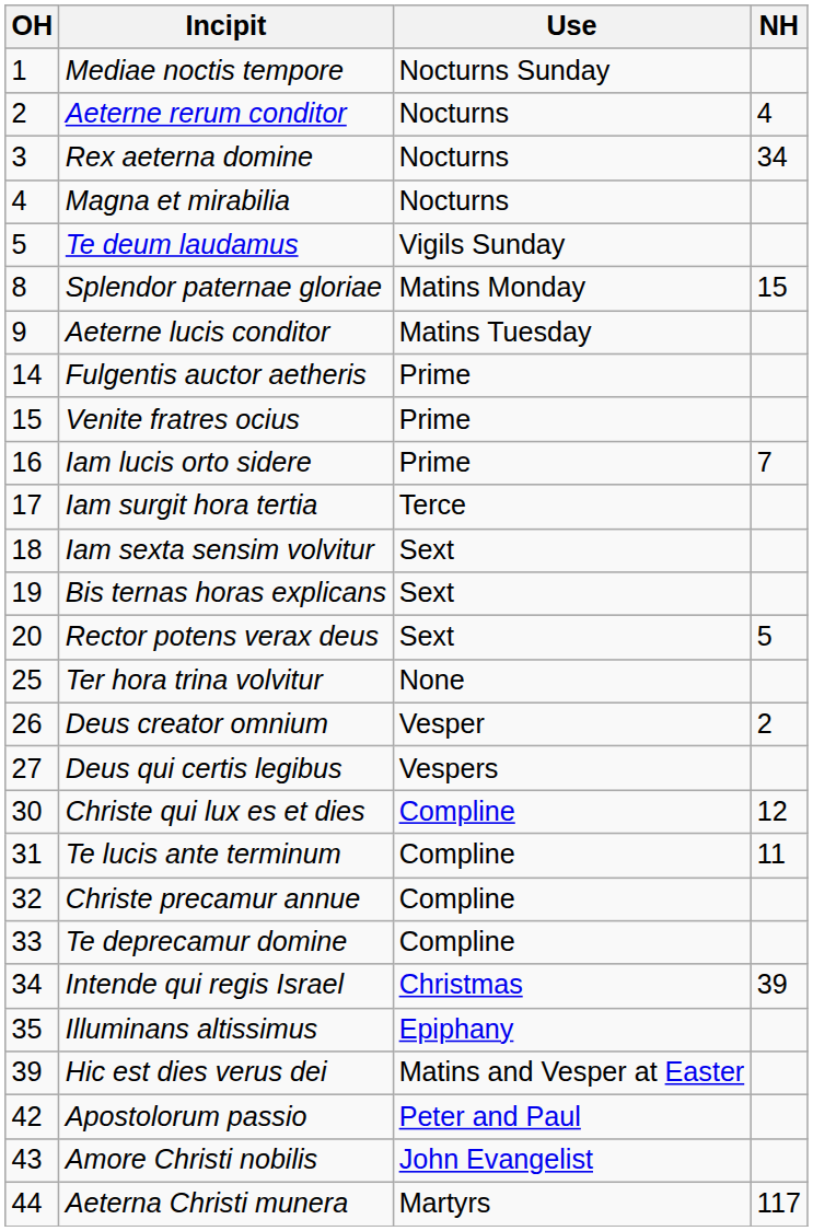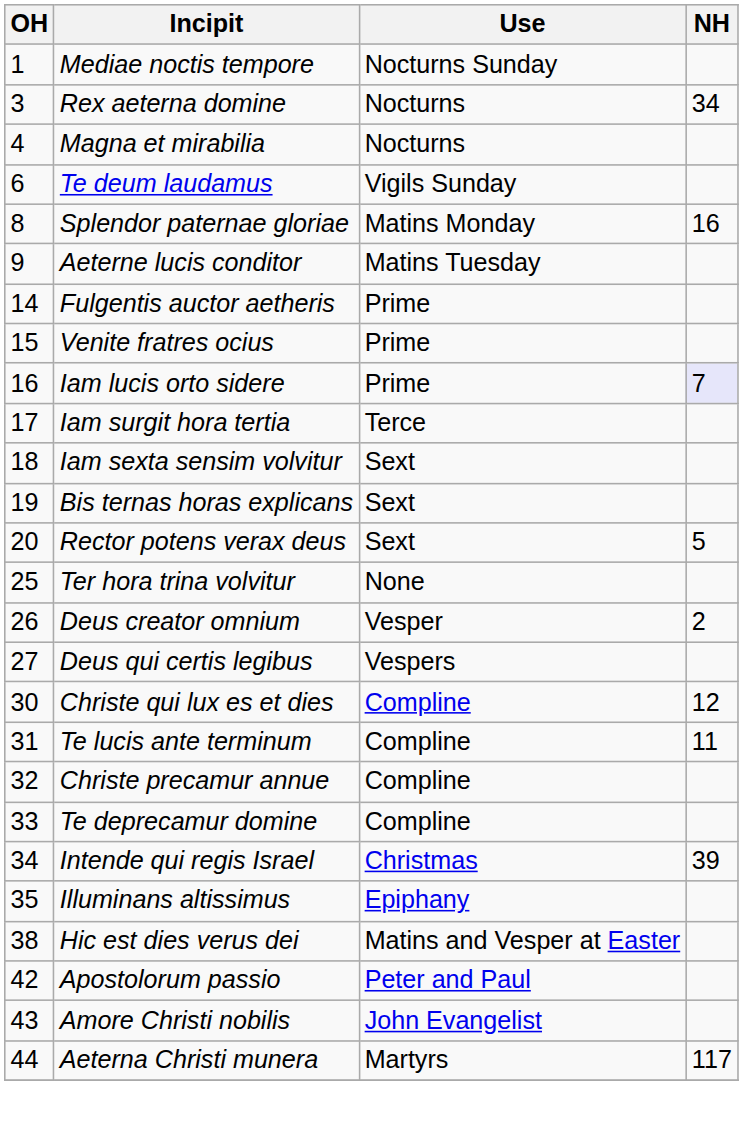- row: 2 | Aeterne rerum conditor | Nocturns | 4
Te deum laudamus | OH: 5 -> 6
Splendor paternae gloriae | NH: 15 -> 16
Iam lucis orto sidere | NH: no background -> lavender background
Hic est dies verus dei | OH: 39 -> 38
